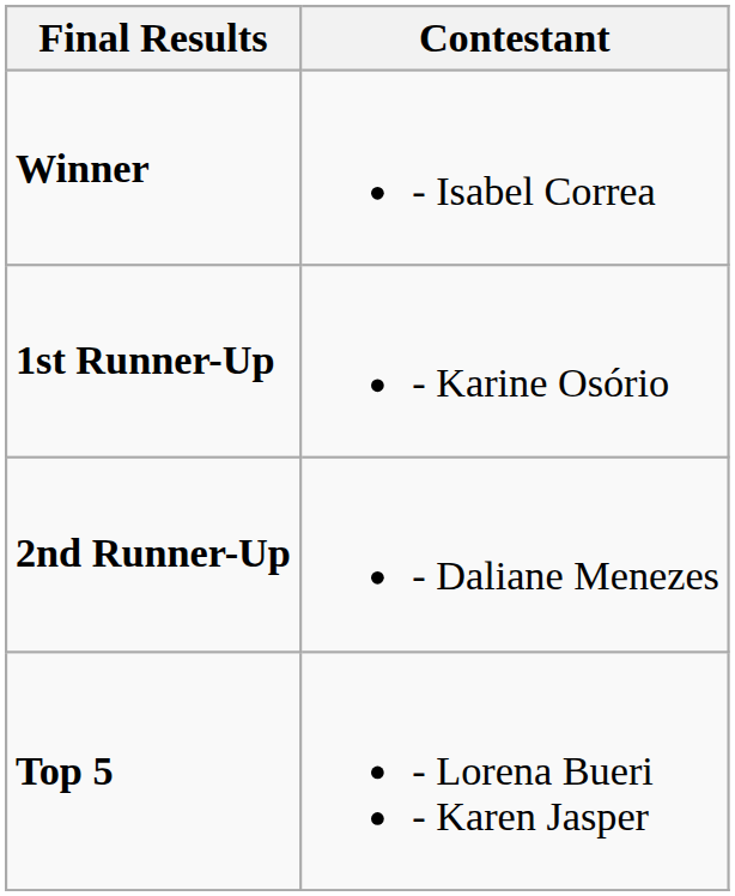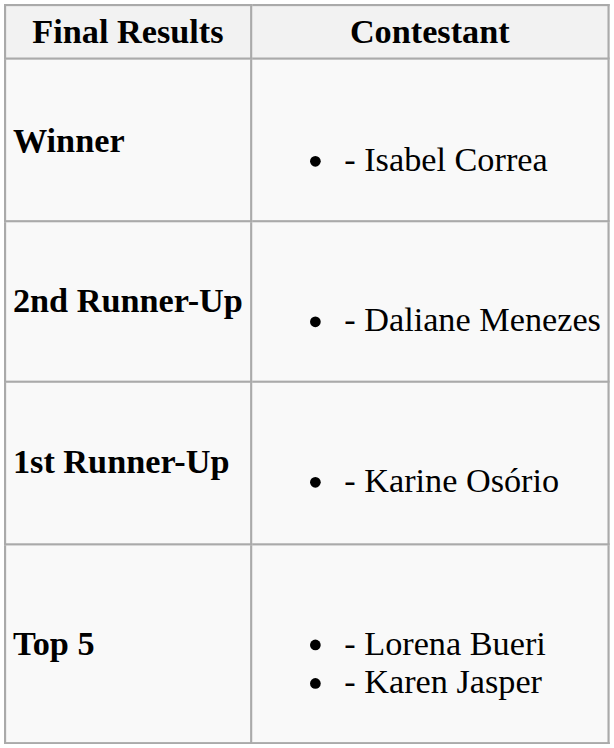rows swapped: 1st Runner-Up <-> 2nd Runner-Up
